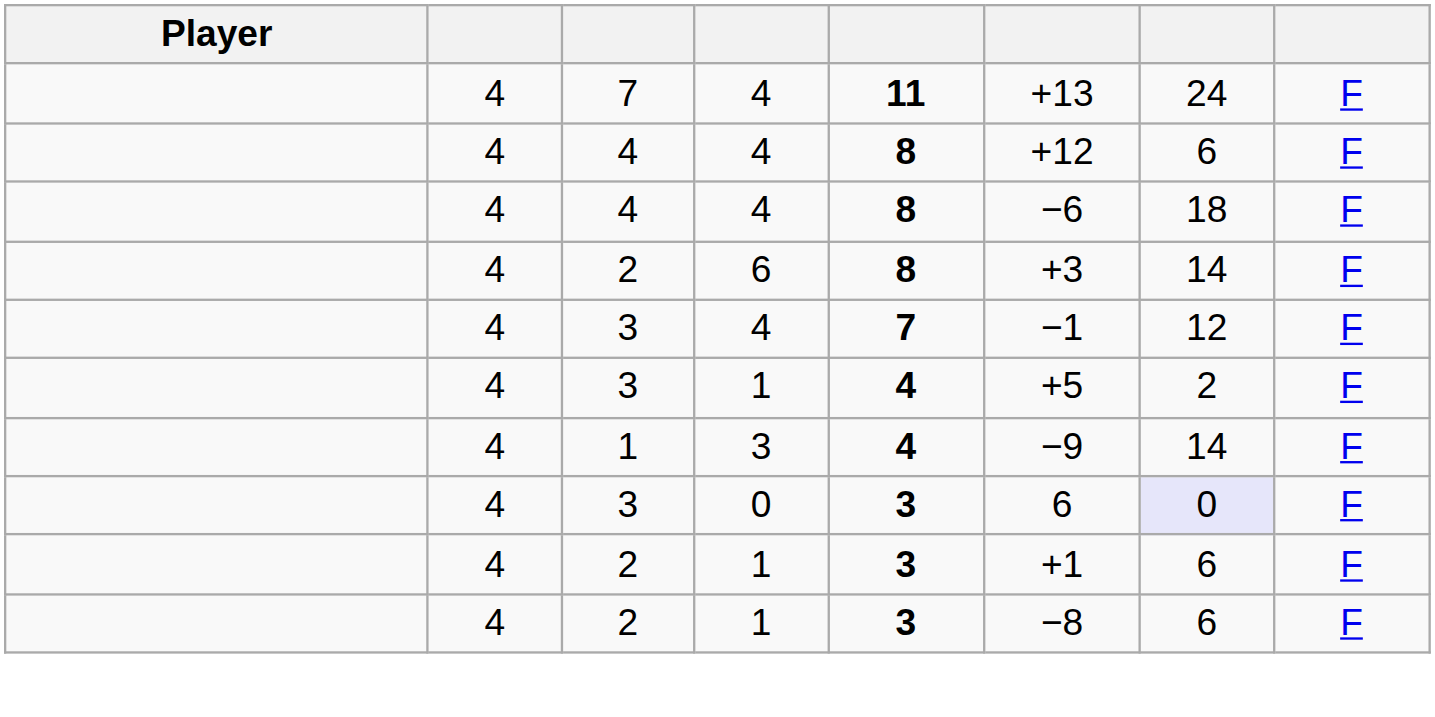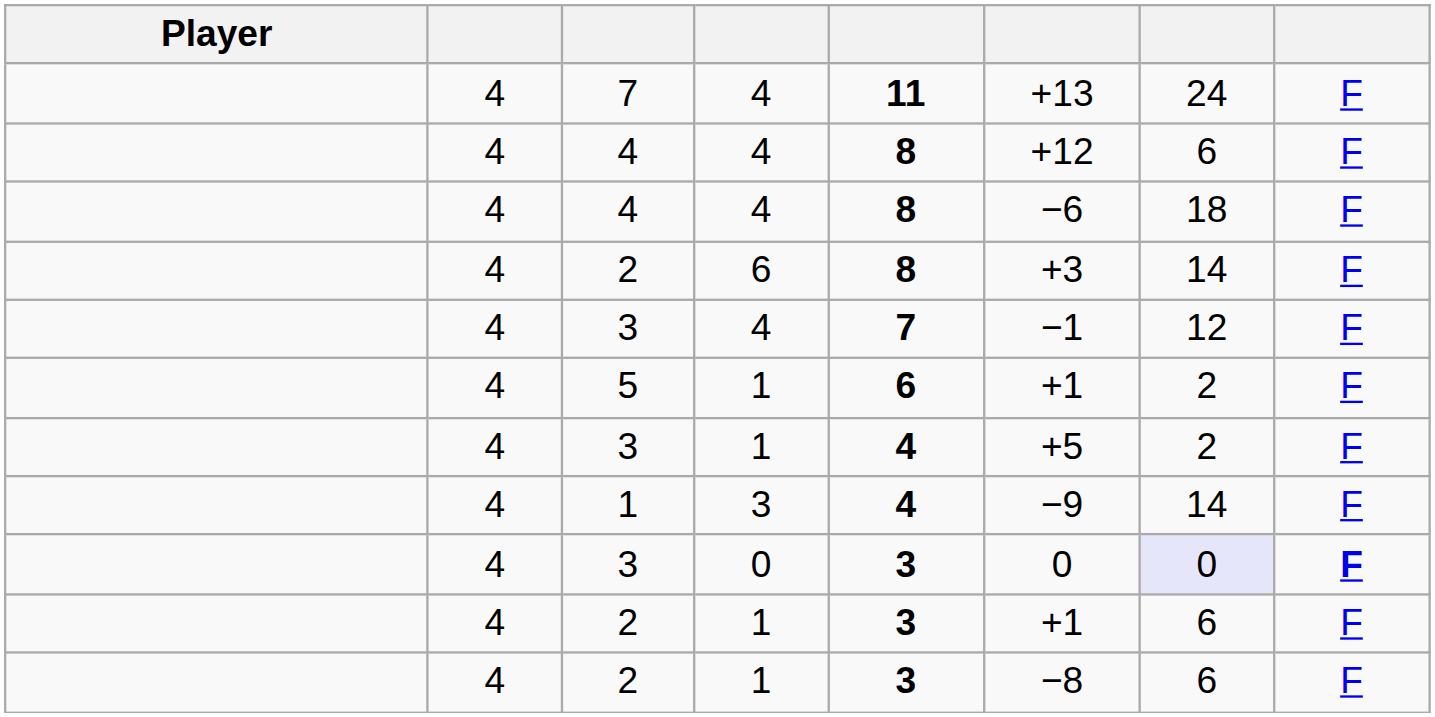+ row: 4 | 5 | 1 | 6 | +1 | 2 | F
3 / 0 | column 6: 6 -> 0
3 / 0 | column 8: normal -> bold
